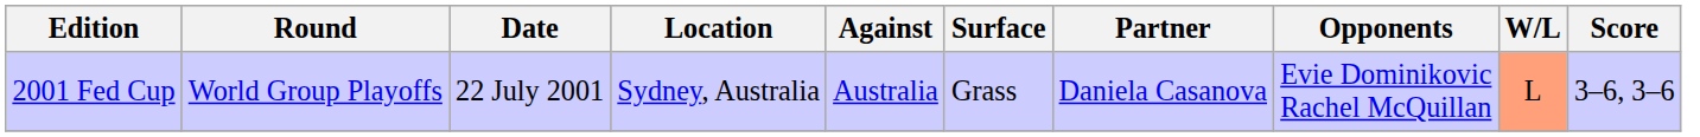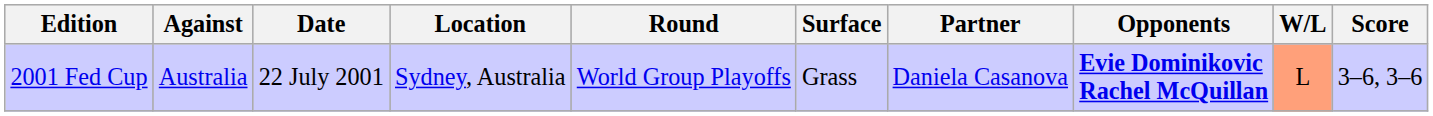columns swapped: Round <-> Against
2001 Fed Cup | Opponents: normal -> bold
